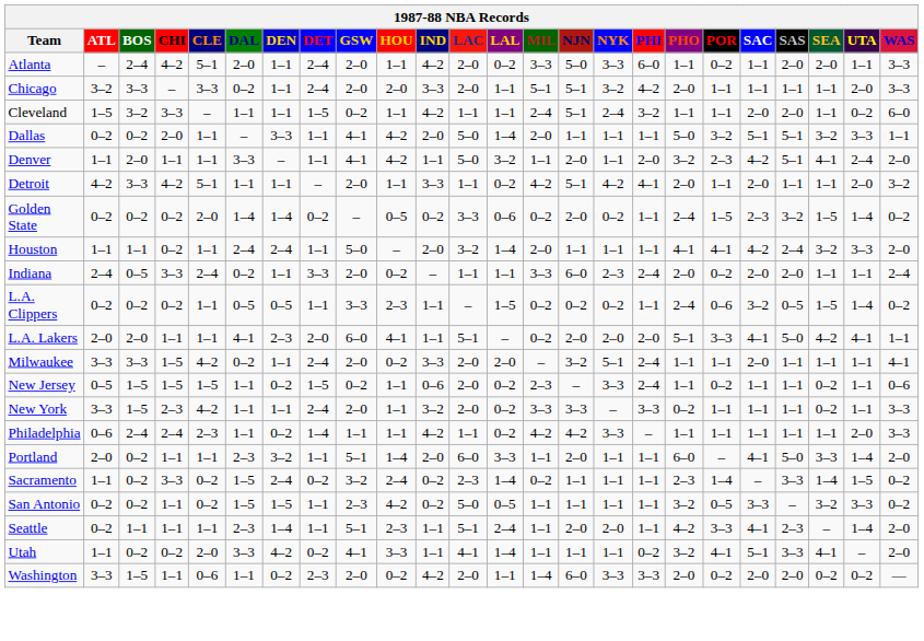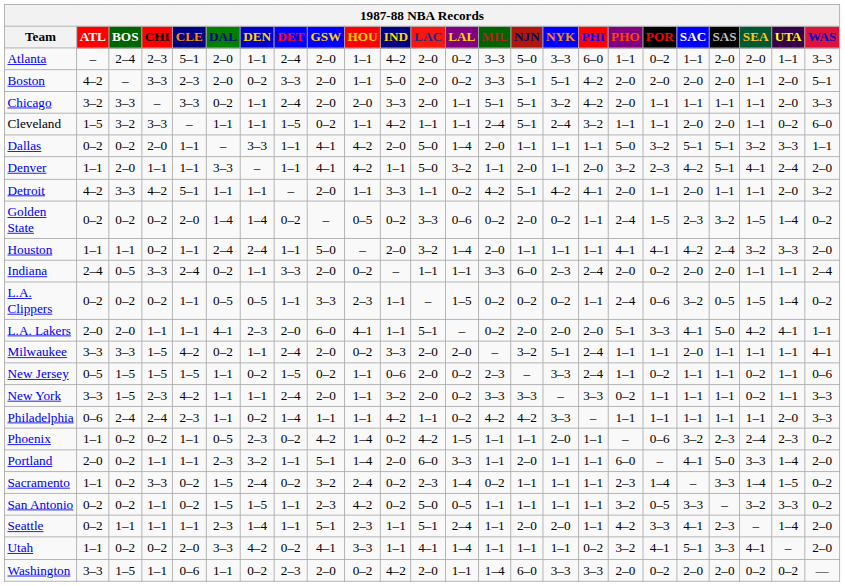Atlanta | CHI: 4–2 -> 2–3
+ row: Boston | 4–2 | – | 3–3 | 2–3 | 2–0 | 0–2 | 3–3 | 2–0 | 1–1 | 5–0 | 2–0 | 0–2 | 3–3 | 5–1 | 5–1 | 4–2 | 2–0 | 2–0 | 2–0 | 2–0 | 1–1 | 2–0 | 5–1
+ row: Phoenix | 1–1 | 0–2 | 0–2 | 1–1 | 0–5 | 2–3 | 0–2 | 4–2 | 1–4 | 0–2 | 4–2 | 1–5 | 1–1 | 1–1 | 2–0 | 1–1 | – | 0–6 | 3–2 | 2–3 | 2–4 | 2–3 | 0–2
